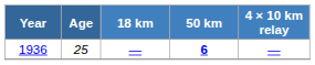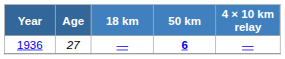1936 | Age: 25 -> 27
